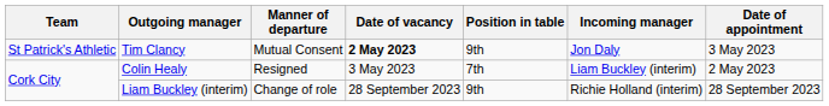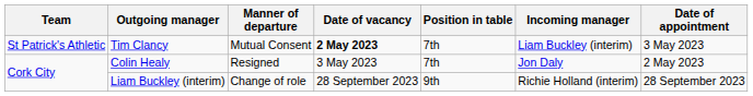Tim Clancy | Position in table: 9th -> 7th
Tim Clancy | Incoming manager: Jon Daly -> Liam Buckley (interim)
Colin Healy | Incoming manager: Liam Buckley (interim) -> Jon Daly
